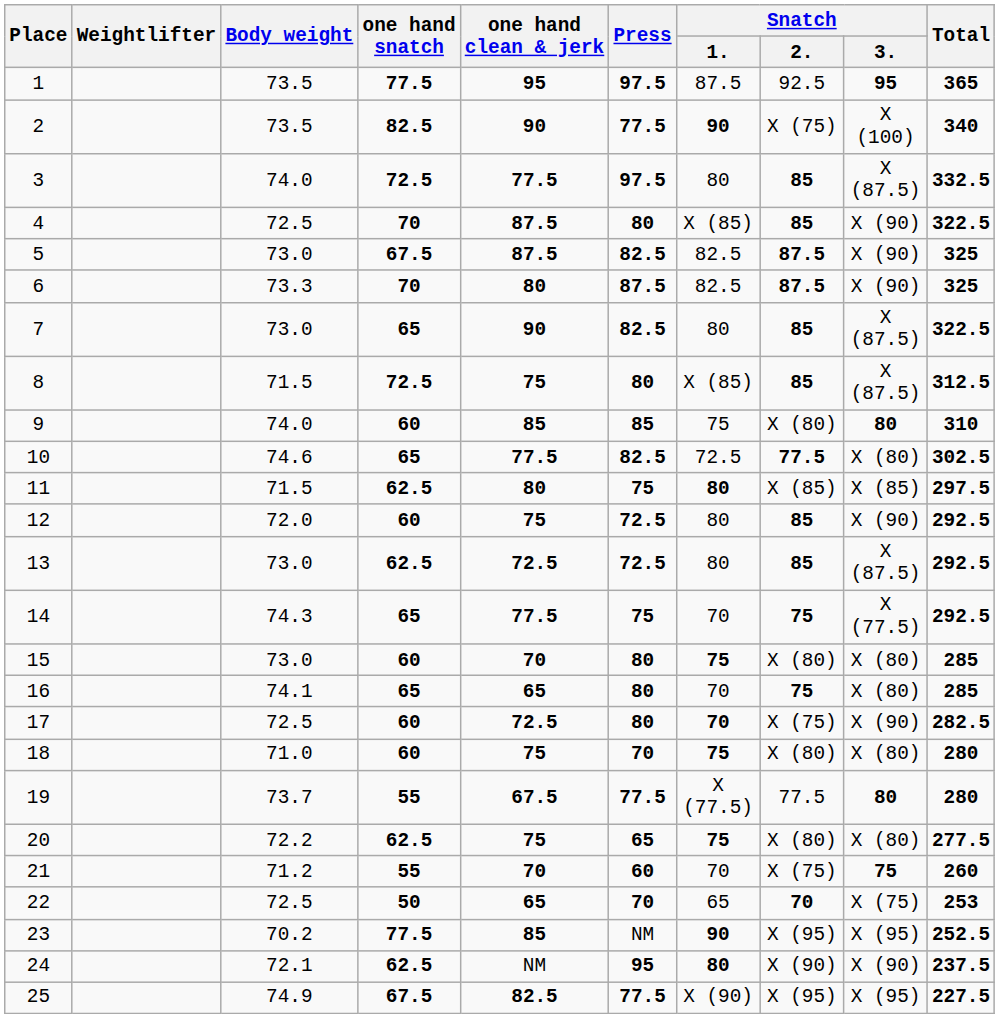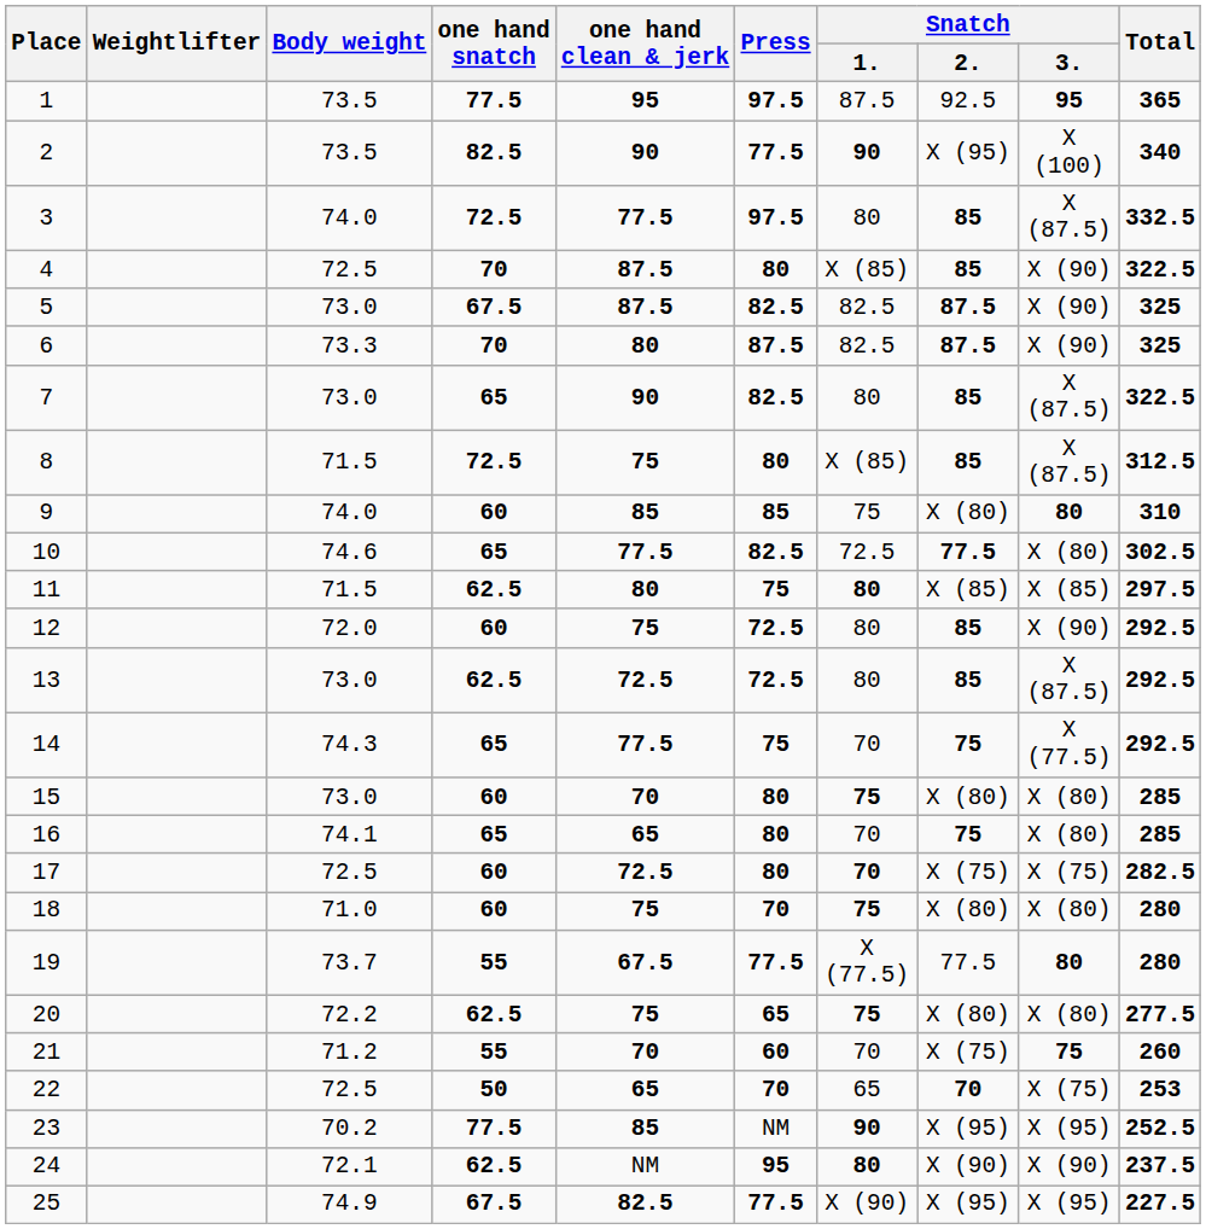2 | Snatch / 2.: X (75) -> X (95)
17 | Snatch / 3.: X (90) -> X (75)
